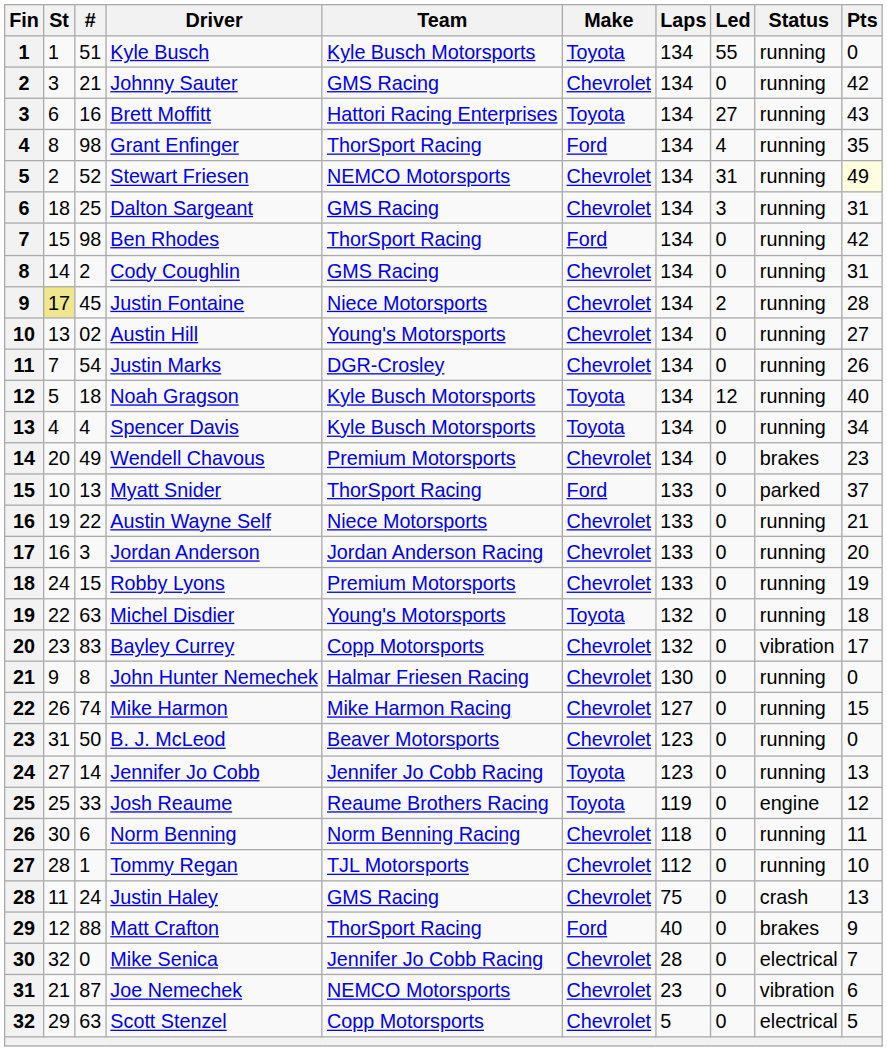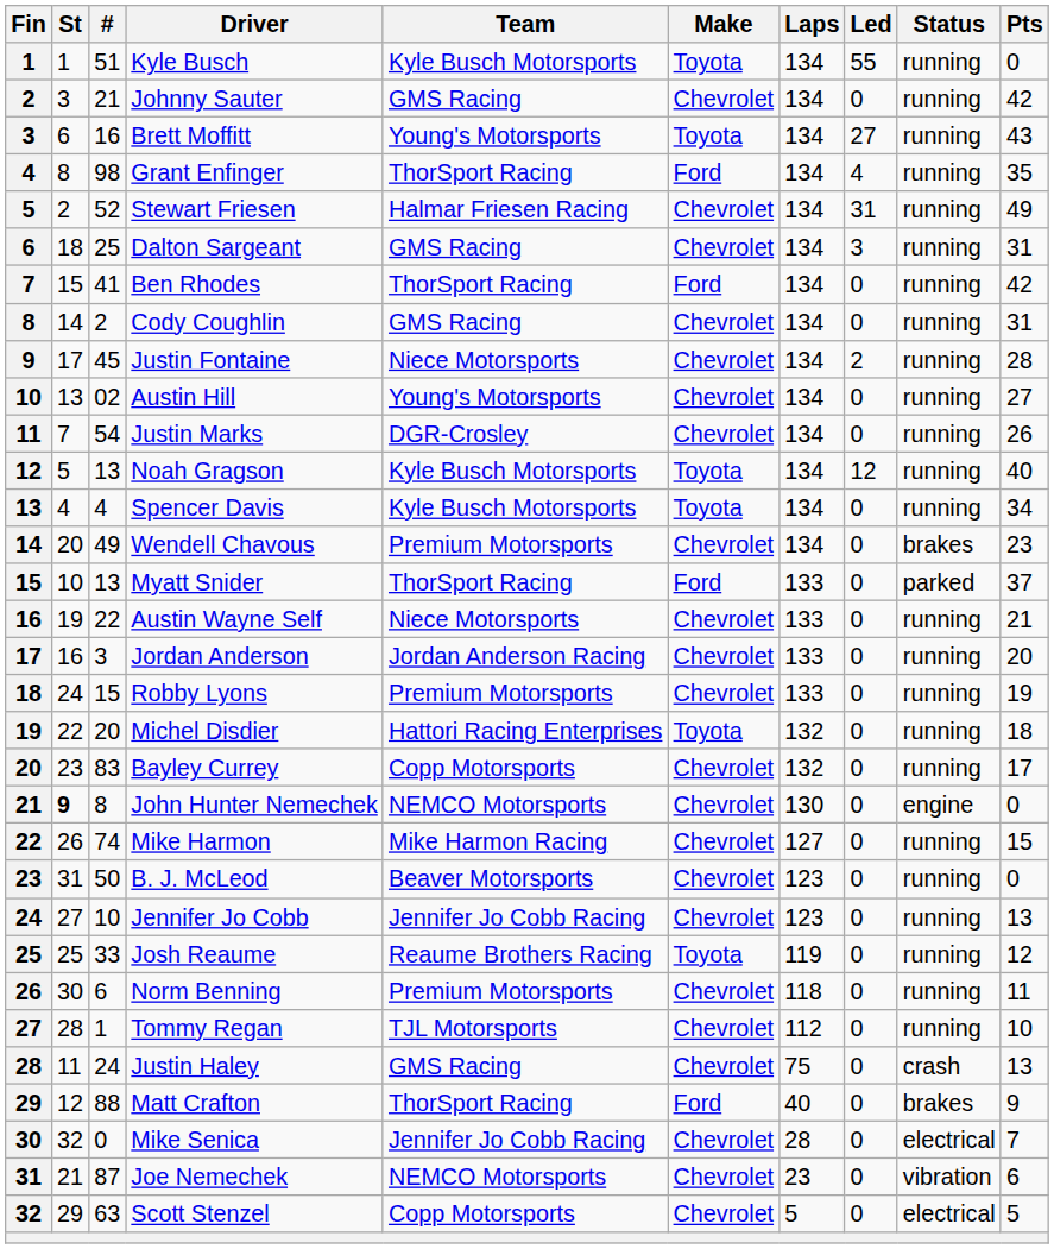Brett Moffitt | Team: Hattori Racing Enterprises -> Young's Motorsports
Stewart Friesen | Team: NEMCO Motorsports -> Halmar Friesen Racing
Stewart Friesen | Pts: lightyellow background -> no background
Ben Rhodes | #: 98 -> 41
Justin Fontaine | St: khaki background -> no background
Noah Gragson | #: 18 -> 13
Michel Disdier | #: 63 -> 20
Michel Disdier | Team: Young's Motorsports -> Hattori Racing Enterprises
Bayley Currey | Status: vibration -> running
John Hunter Nemechek | St: normal -> bold
John Hunter Nemechek | Team: Halmar Friesen Racing -> NEMCO Motorsports
John Hunter Nemechek | Status: running -> engine
Jennifer Jo Cobb | #: 14 -> 10
Jennifer Jo Cobb | Make: Toyota -> Chevrolet
Josh Reaume | Status: engine -> running
Norm Benning | Team: Norm Benning Racing -> Premium Motorsports
